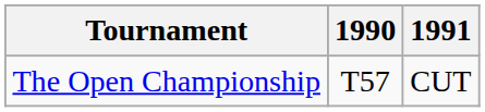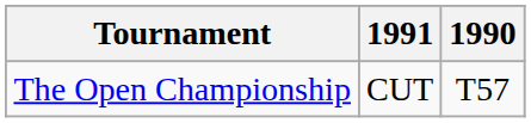columns swapped: 1990 <-> 1991
